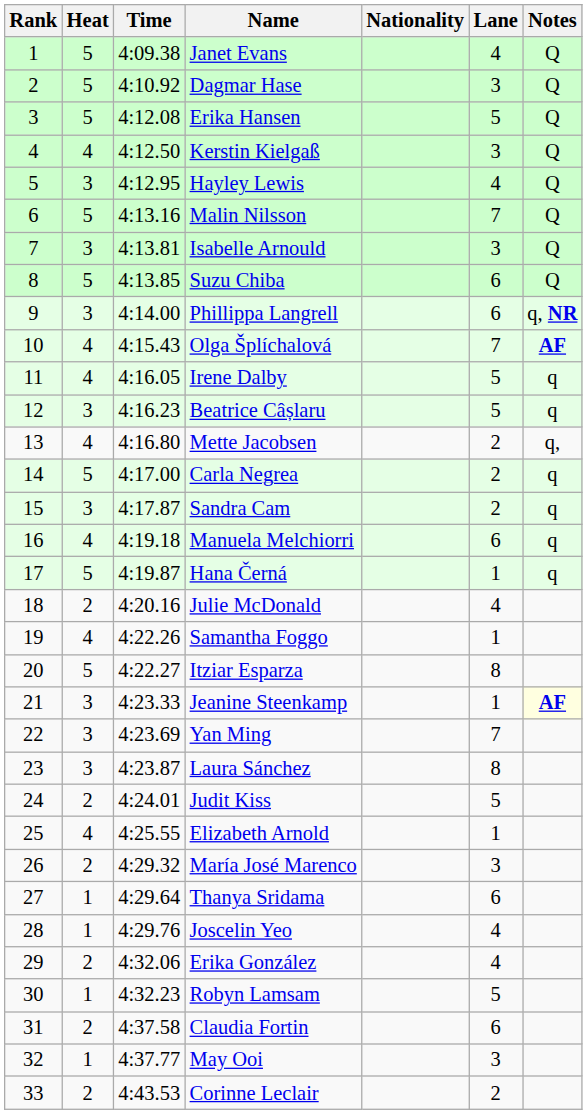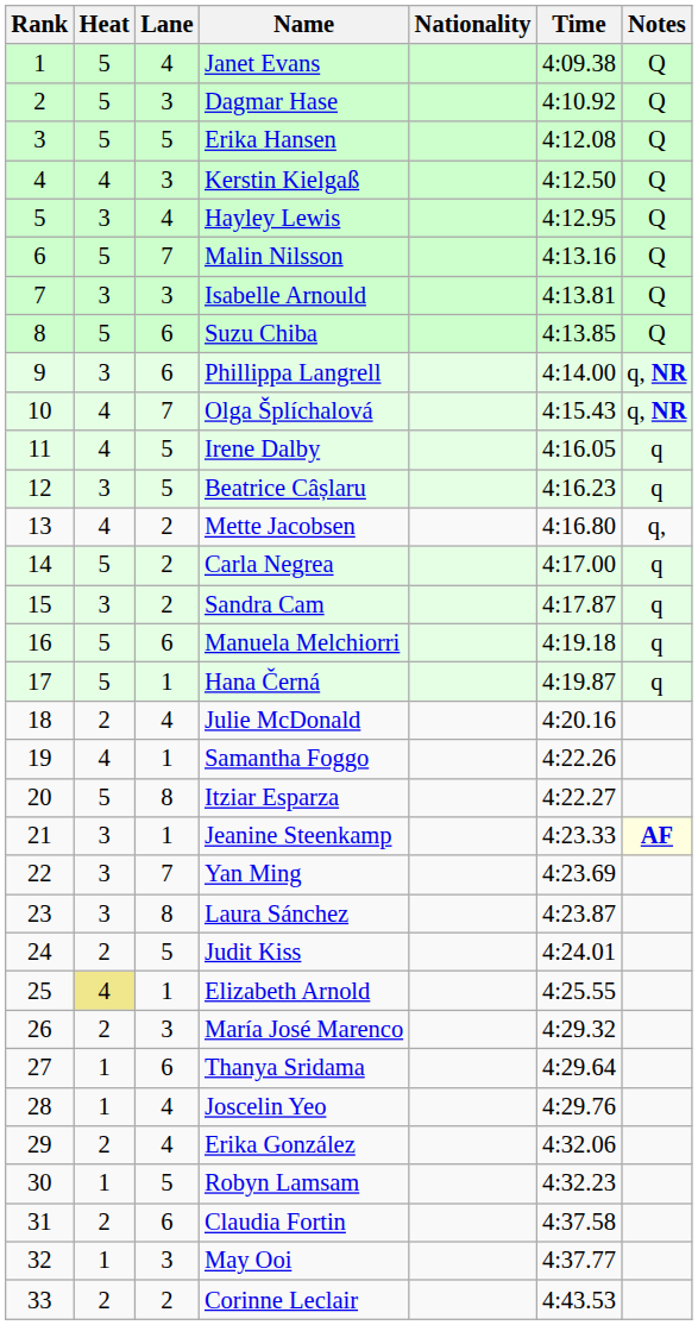columns swapped: Lane <-> Time
Olga Šplíchalová | Notes: AF -> q, NR
Manuela Melchiorri | Heat: 4 -> 5
Elizabeth Arnold | Heat: no background -> khaki background
